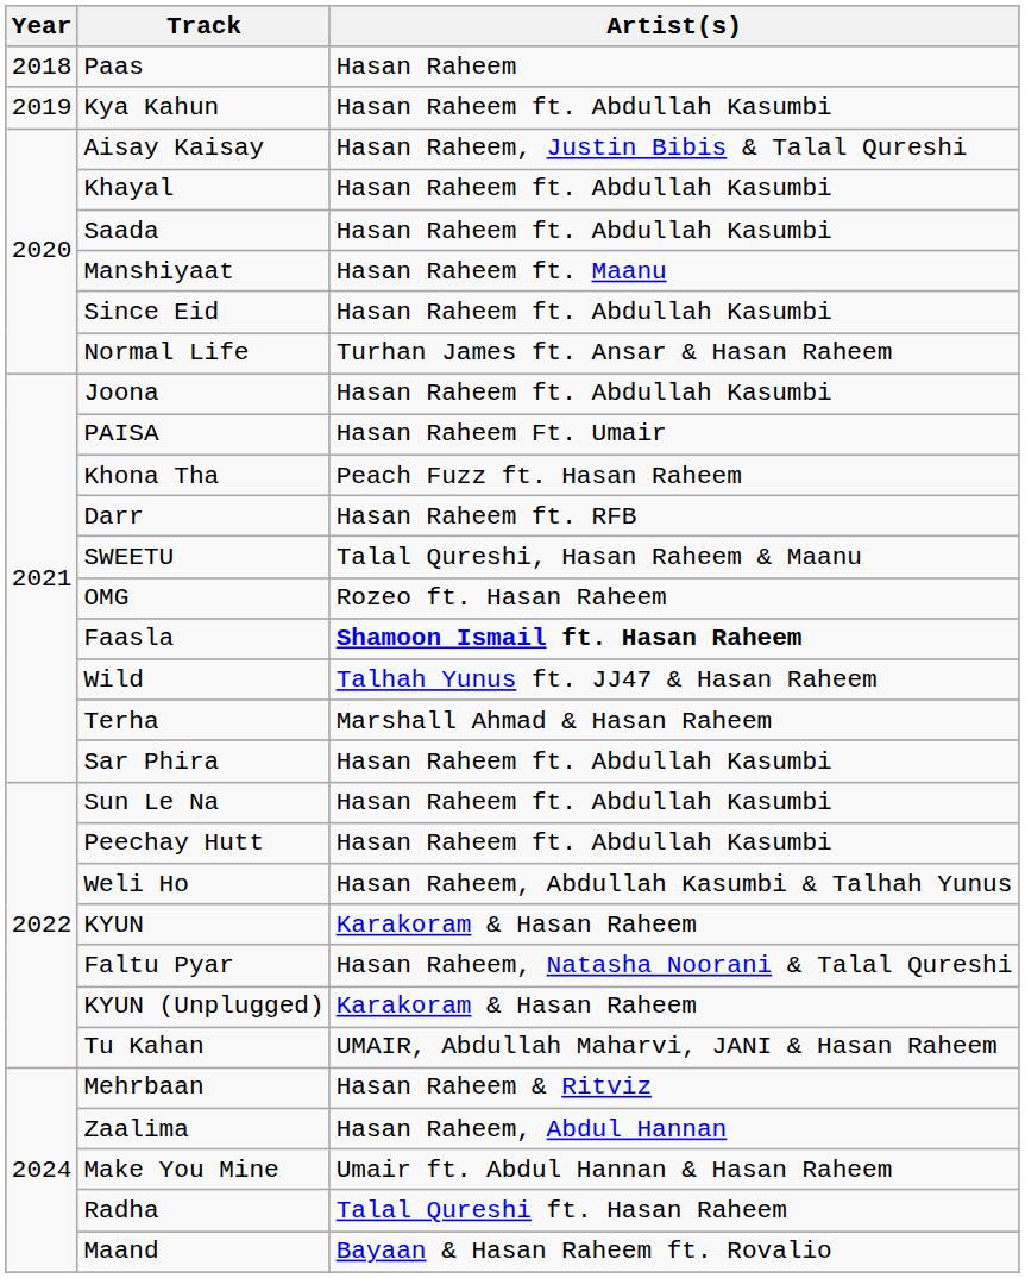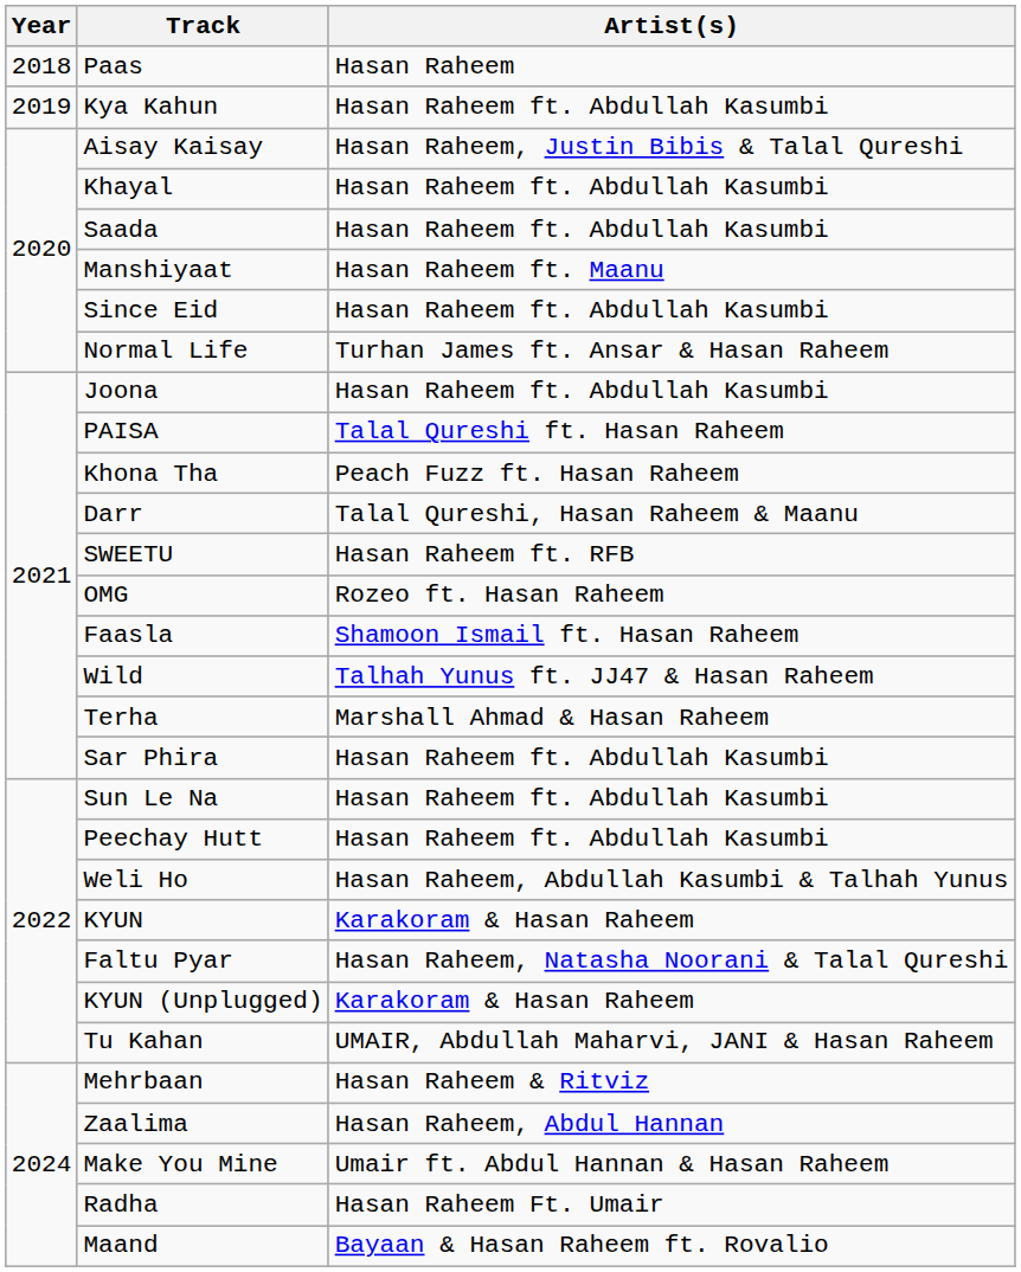PAISA | Artist(s): Hasan Raheem Ft. Umair -> Talal Qureshi ft. Hasan Raheem
Darr | Artist(s): Hasan Raheem ft. RFB -> Talal Qureshi, Hasan Raheem & Maanu
SWEETU | Artist(s): Talal Qureshi, Hasan Raheem & Maanu -> Hasan Raheem ft. RFB
Faasla | Artist(s): bold -> normal
Radha | Artist(s): Talal Qureshi ft. Hasan Raheem -> Hasan Raheem Ft. Umair
